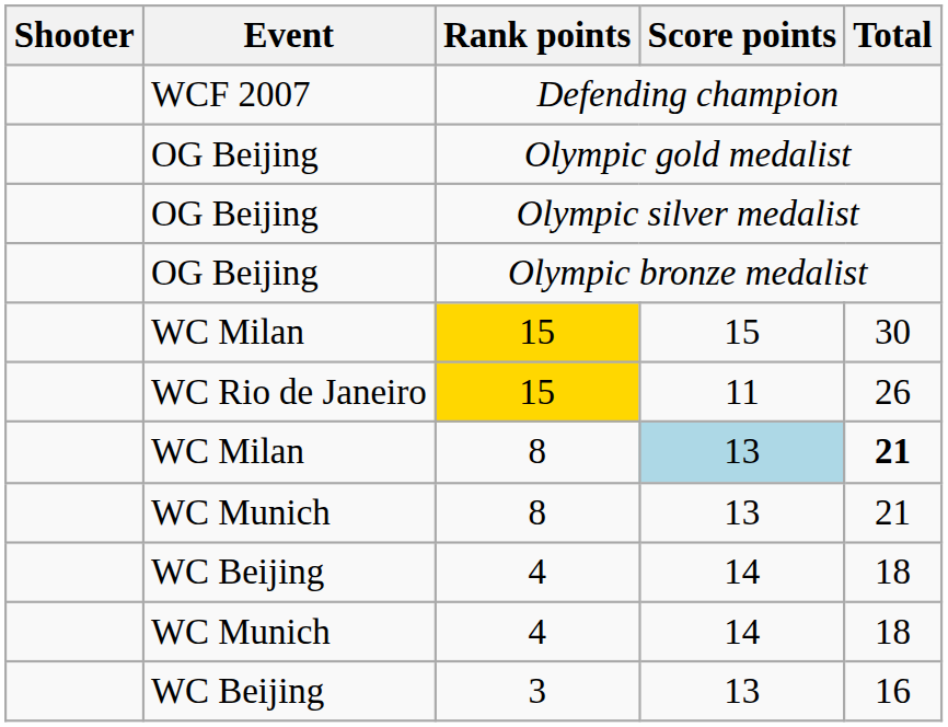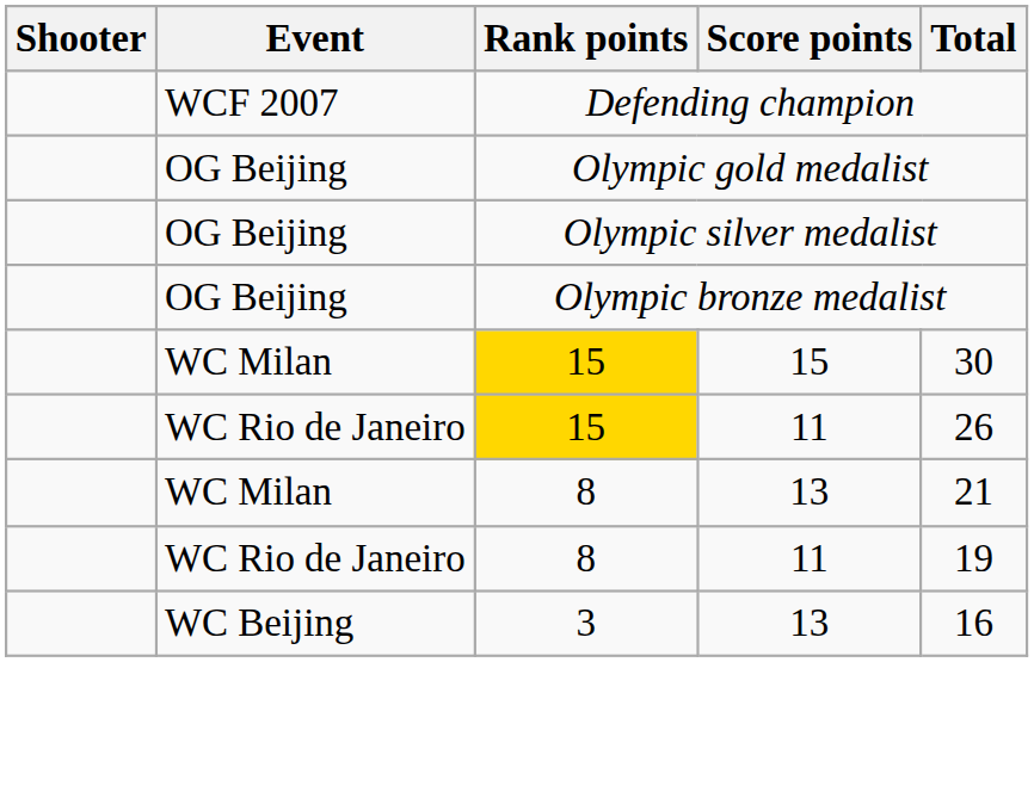WC Milan / 8 | Score points: lightblue background -> no background
WC Milan / 8 | Total: bold -> normal
- row: WC Munich | 8 | 13 | 21
+ row: WC Rio de Janeiro | 8 | 11 | 19
- row: WC Beijing | 4 | 14 | 18
- row: WC Munich | 4 | 14 | 18
